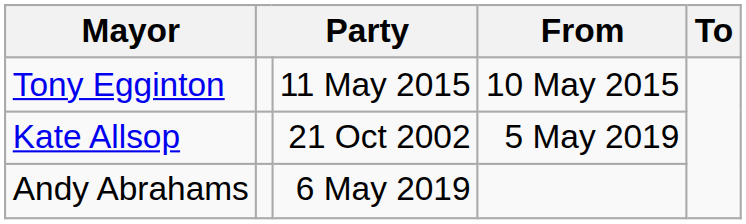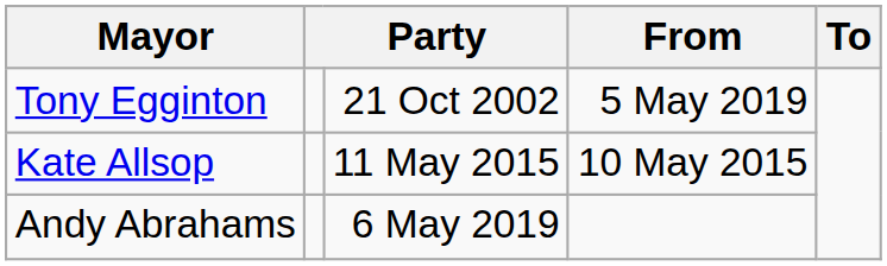Tony Egginton | column 3: 11 May 2015 -> 21 Oct 2002
Tony Egginton | From: 10 May 2015 -> 5 May 2019
Kate Allsop | column 3: 21 Oct 2002 -> 11 May 2015
Kate Allsop | From: 5 May 2019 -> 10 May 2015
